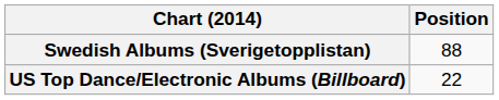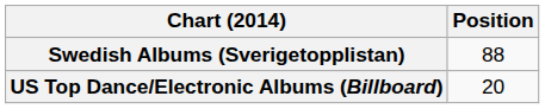US Top Dance/Electronic Albums (Billboard) | Position: 22 -> 20
